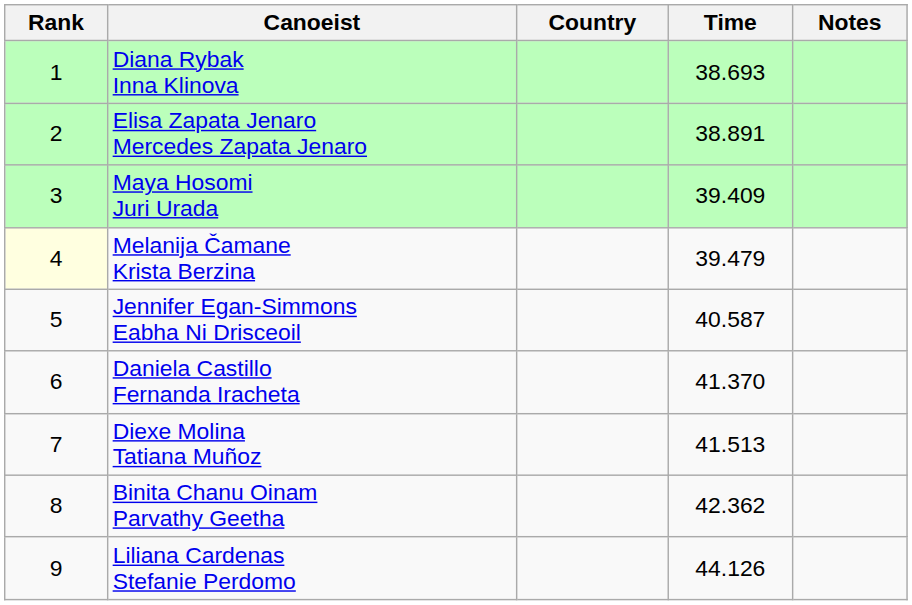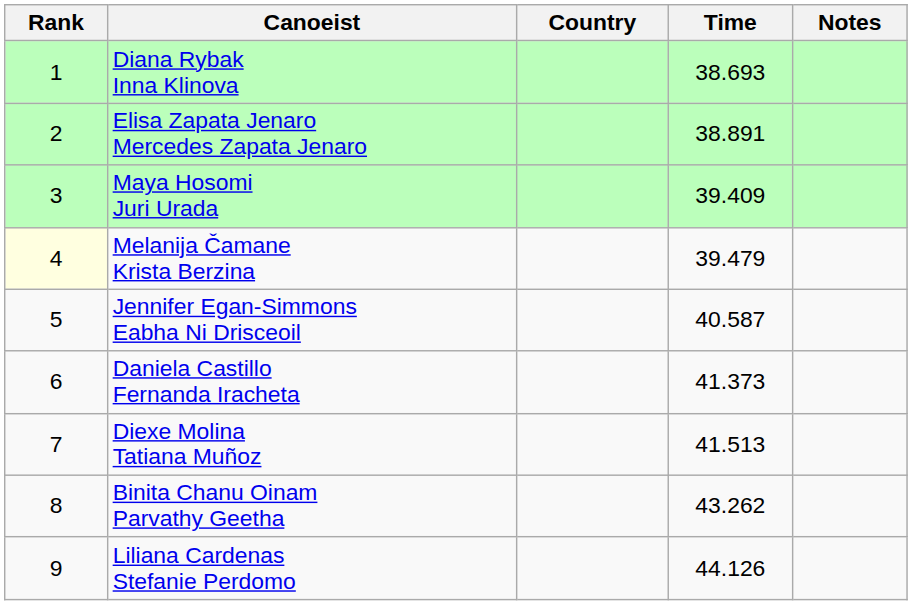Daniela Castillo Fernanda Iracheta | Time: 41.370 -> 41.373
Binita Chanu Oinam Parvathy Geetha | Time: 42.362 -> 43.262
